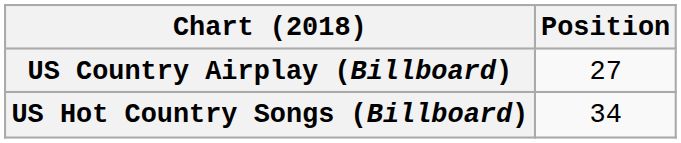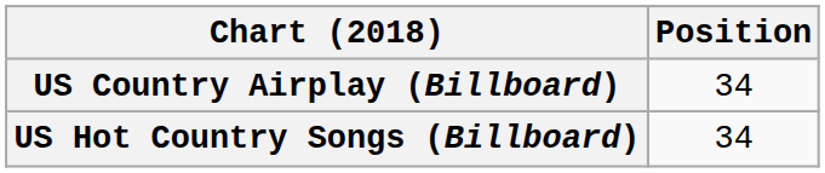US Country Airplay (Billboard) | Position: 27 -> 34
